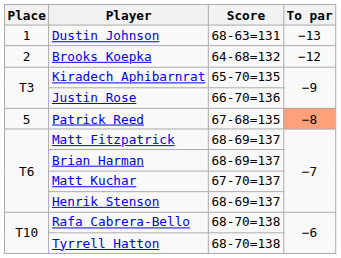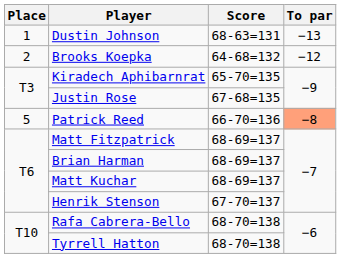Justin Rose | Score: 66-70=136 -> 67-68=135
Patrick Reed | Score: 67-68=135 -> 66-70=136
Matt Kuchar | Score: 67-70=137 -> 68-69=137
Henrik Stenson | Score: 68-69=137 -> 67-70=137
